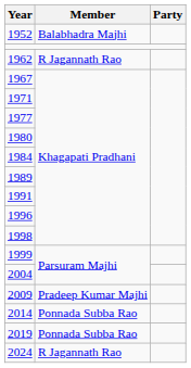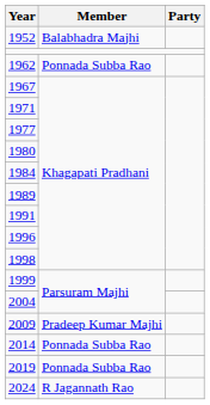1962 | Member: R Jagannath Rao -> Ponnada Subba Rao
